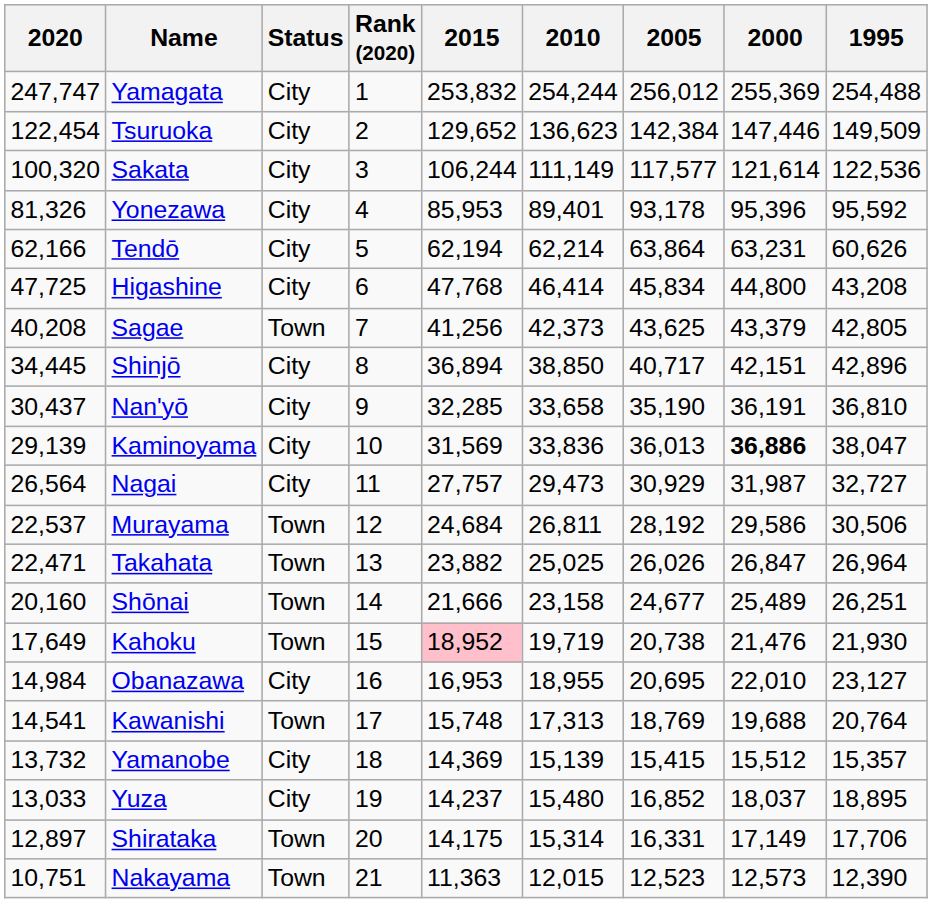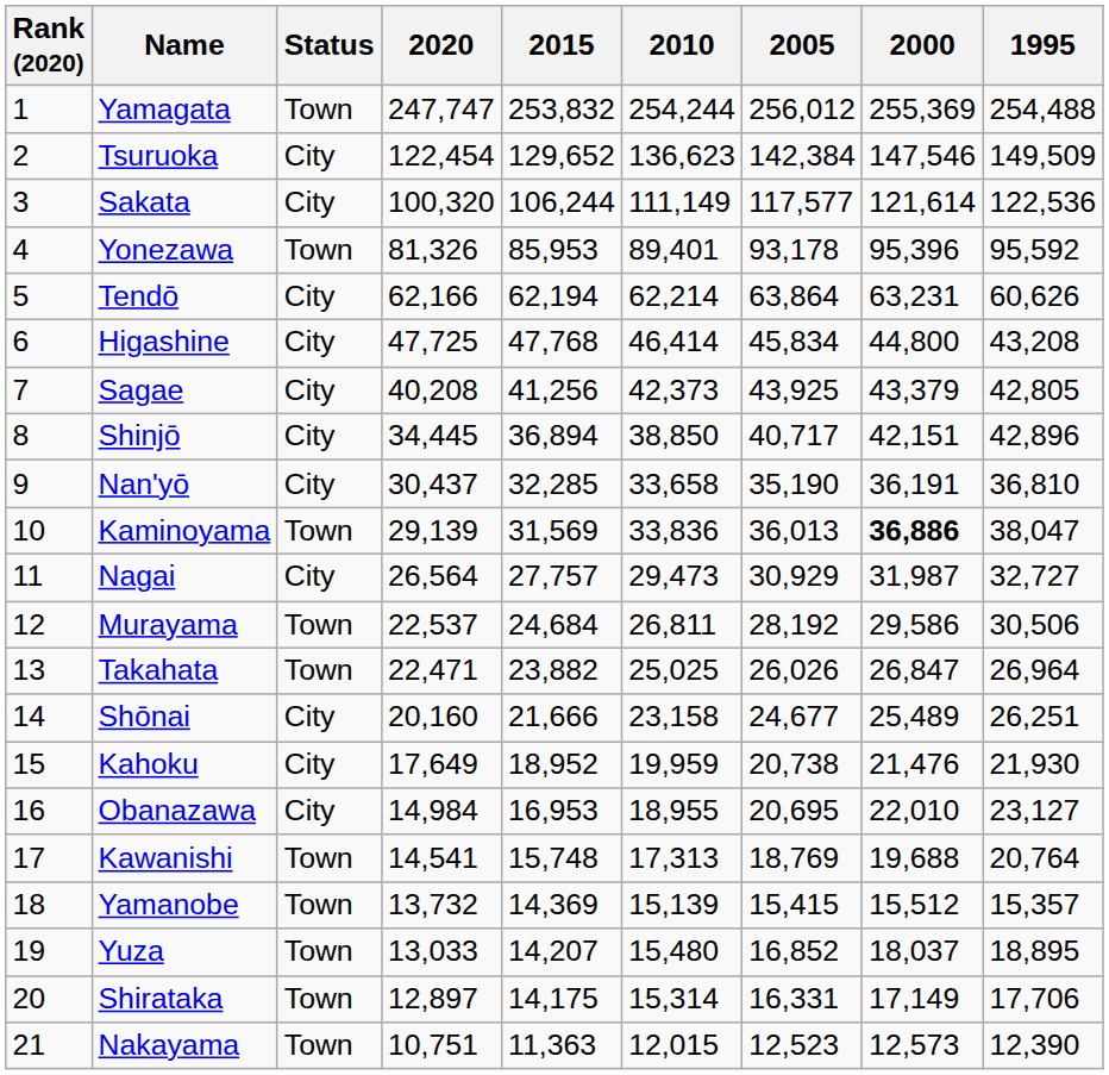columns swapped: Rank (2020) <-> 2020
Yamagata | Status: City -> Town
Tsuruoka | 2000: 147,446 -> 147,546
Yonezawa | Status: City -> Town
Sagae | Status: Town -> City
Sagae | 2005: 43,625 -> 43,925
Kaminoyama | Status: City -> Town
Shōnai | Status: Town -> City
Kahoku | Status: Town -> City
Kahoku | 2015: pink background -> no background
Kahoku | 2010: 19,719 -> 19,959
Yamanobe | Status: City -> Town
Yuza | Status: City -> Town
Yuza | 2015: 14,237 -> 14,207
